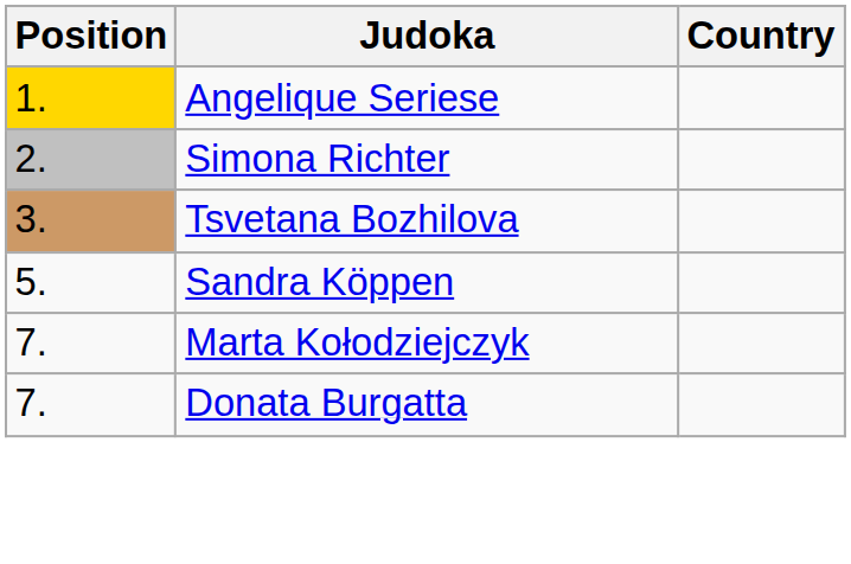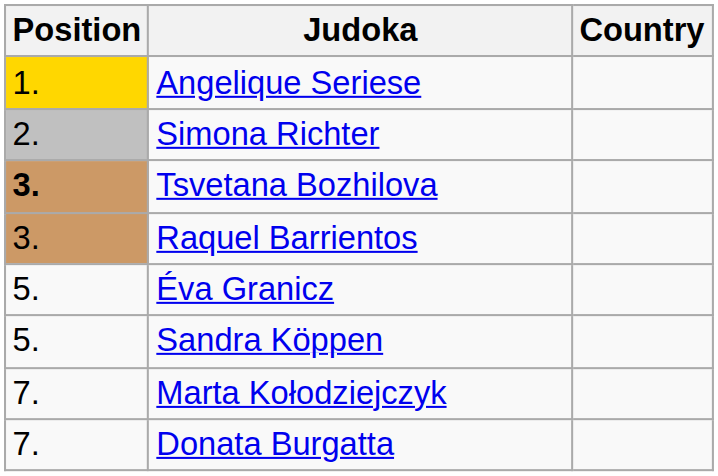Tsvetana Bozhilova | Position: normal -> bold
+ row: 3. | Raquel Barrientos
+ row: 5. | Éva Granicz
